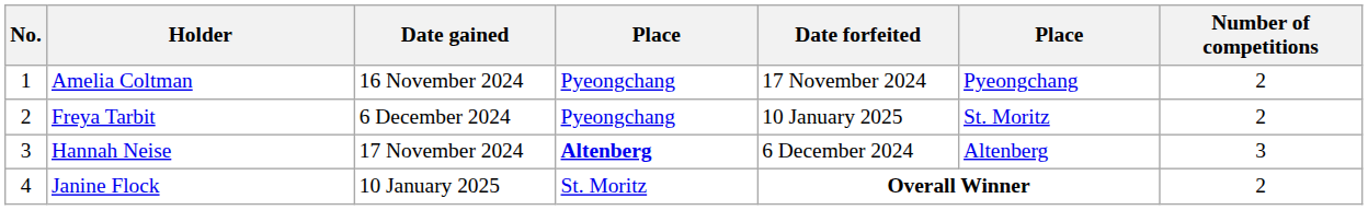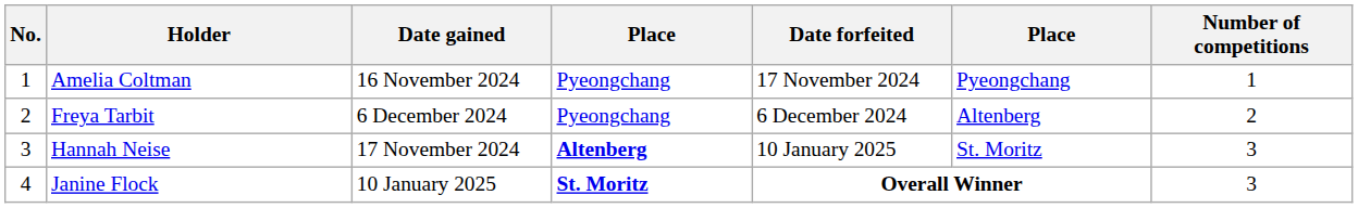Amelia Coltman | Number of competitions: 2 -> 1
Freya Tarbit | Date forfeited: 10 January 2025 -> 6 December 2024
Freya Tarbit | column 6: St. Moritz -> Altenberg
Hannah Neise | Date forfeited: 6 December 2024 -> 10 January 2025
Hannah Neise | column 6: Altenberg -> St. Moritz
Janine Flock | column 4: normal -> bold
Janine Flock | Number of competitions: 2 -> 3
